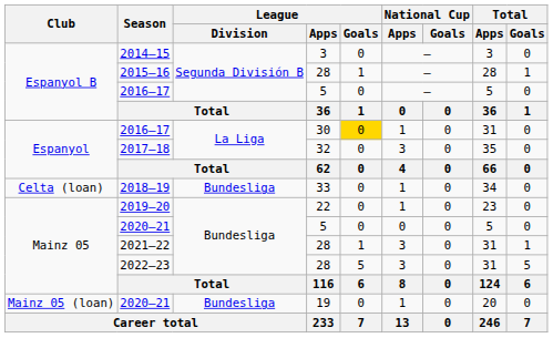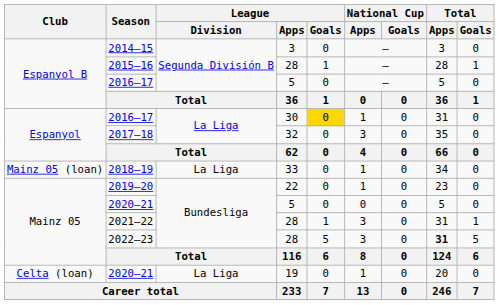2018–19 | Club: Celta (loan) -> Mainz 05 (loan)
2018–19 | League / Division: Bundesliga -> La Liga
2022–23 | Total / Apps: normal -> bold
2020–21 / 19 | Club: Mainz 05 (loan) -> Celta (loan)
2020–21 / 19 | League / Division: Bundesliga -> La Liga
